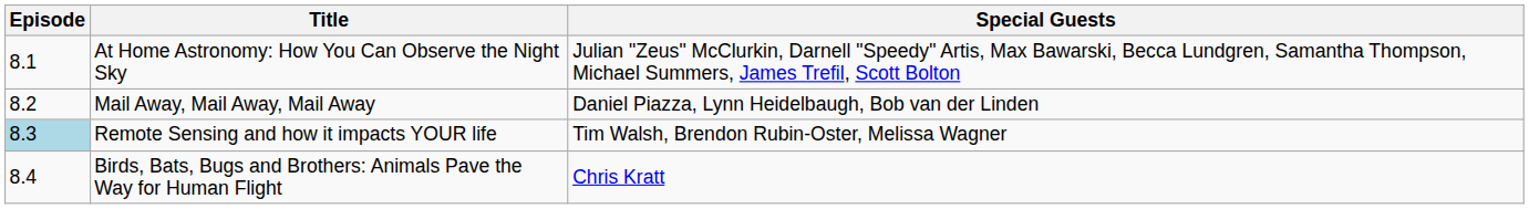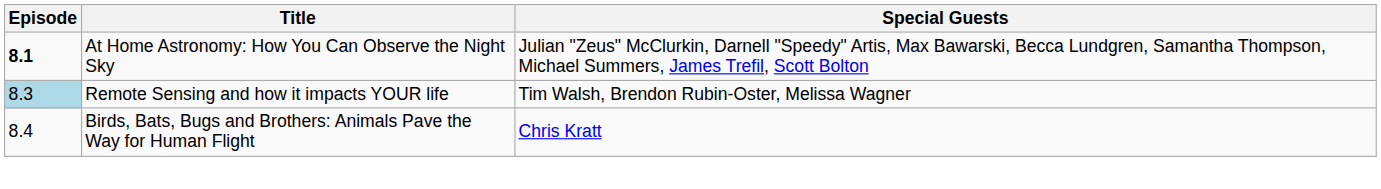At Home Astronomy: How You Can Observe the Night Sky | Episode: normal -> bold
- row: 8.2 | Mail Away, Mail Away, Mail Away | Daniel Piazza, Lynn Heidelbaugh, Bob van der Linden
